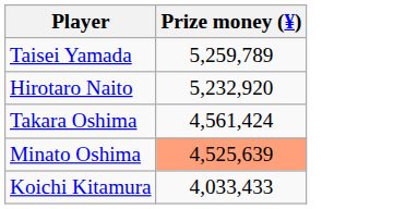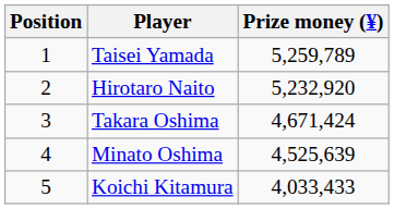+ column: Position | 1 | 2 | 3 | 4 | 5
Takara Oshima | Prize money (¥): 4,561,424 -> 4,671,424
Minato Oshima | Prize money (¥): lightsalmon background -> no background
